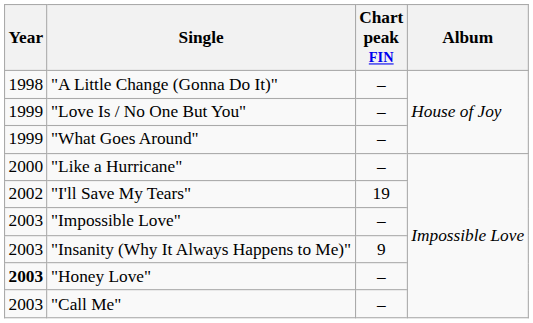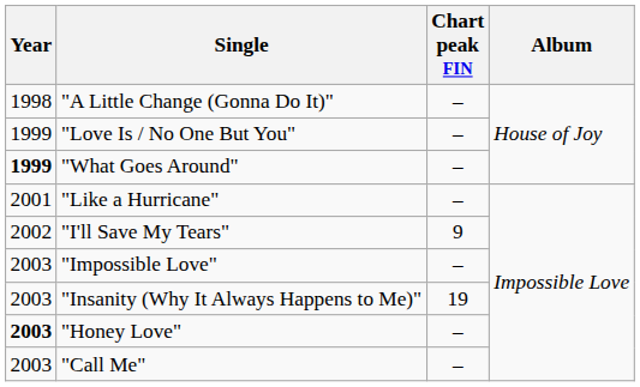"What Goes Around" | Year: normal -> bold
"Like a Hurricane" | Year: 2000 -> 2001
"I'll Save My Tears" | Chart peak FIN: 19 -> 9
"Insanity (Why It Always Happens to Me)" | Chart peak FIN: 9 -> 19
